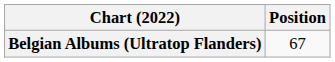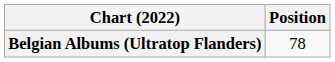Belgian Albums (Ultratop Flanders) | Position: 67 -> 78
